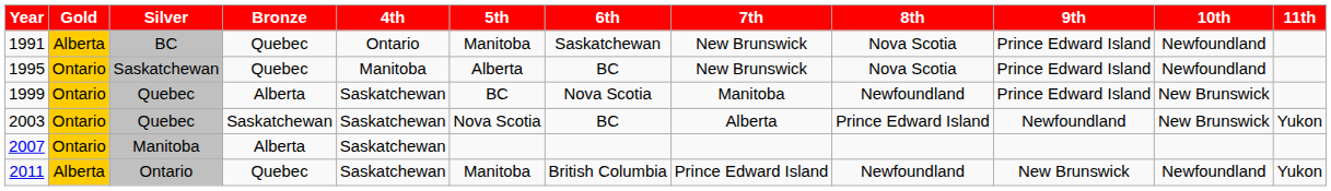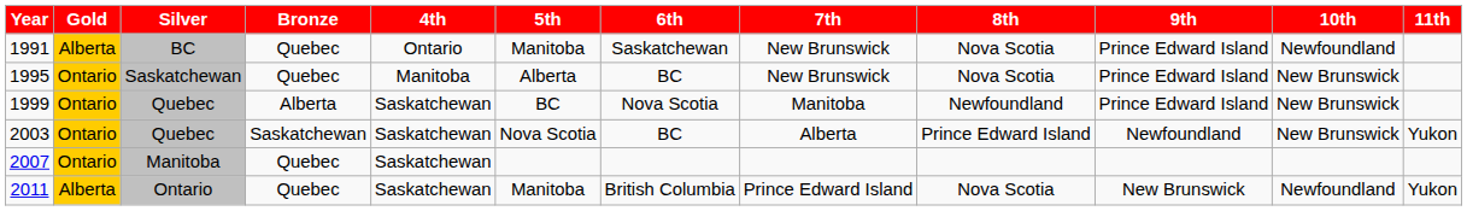1995 | 10th: Newfoundland -> New Brunswick
2007 | Bronze: Alberta -> Quebec
2011 | 8th: Newfoundland -> Nova Scotia
